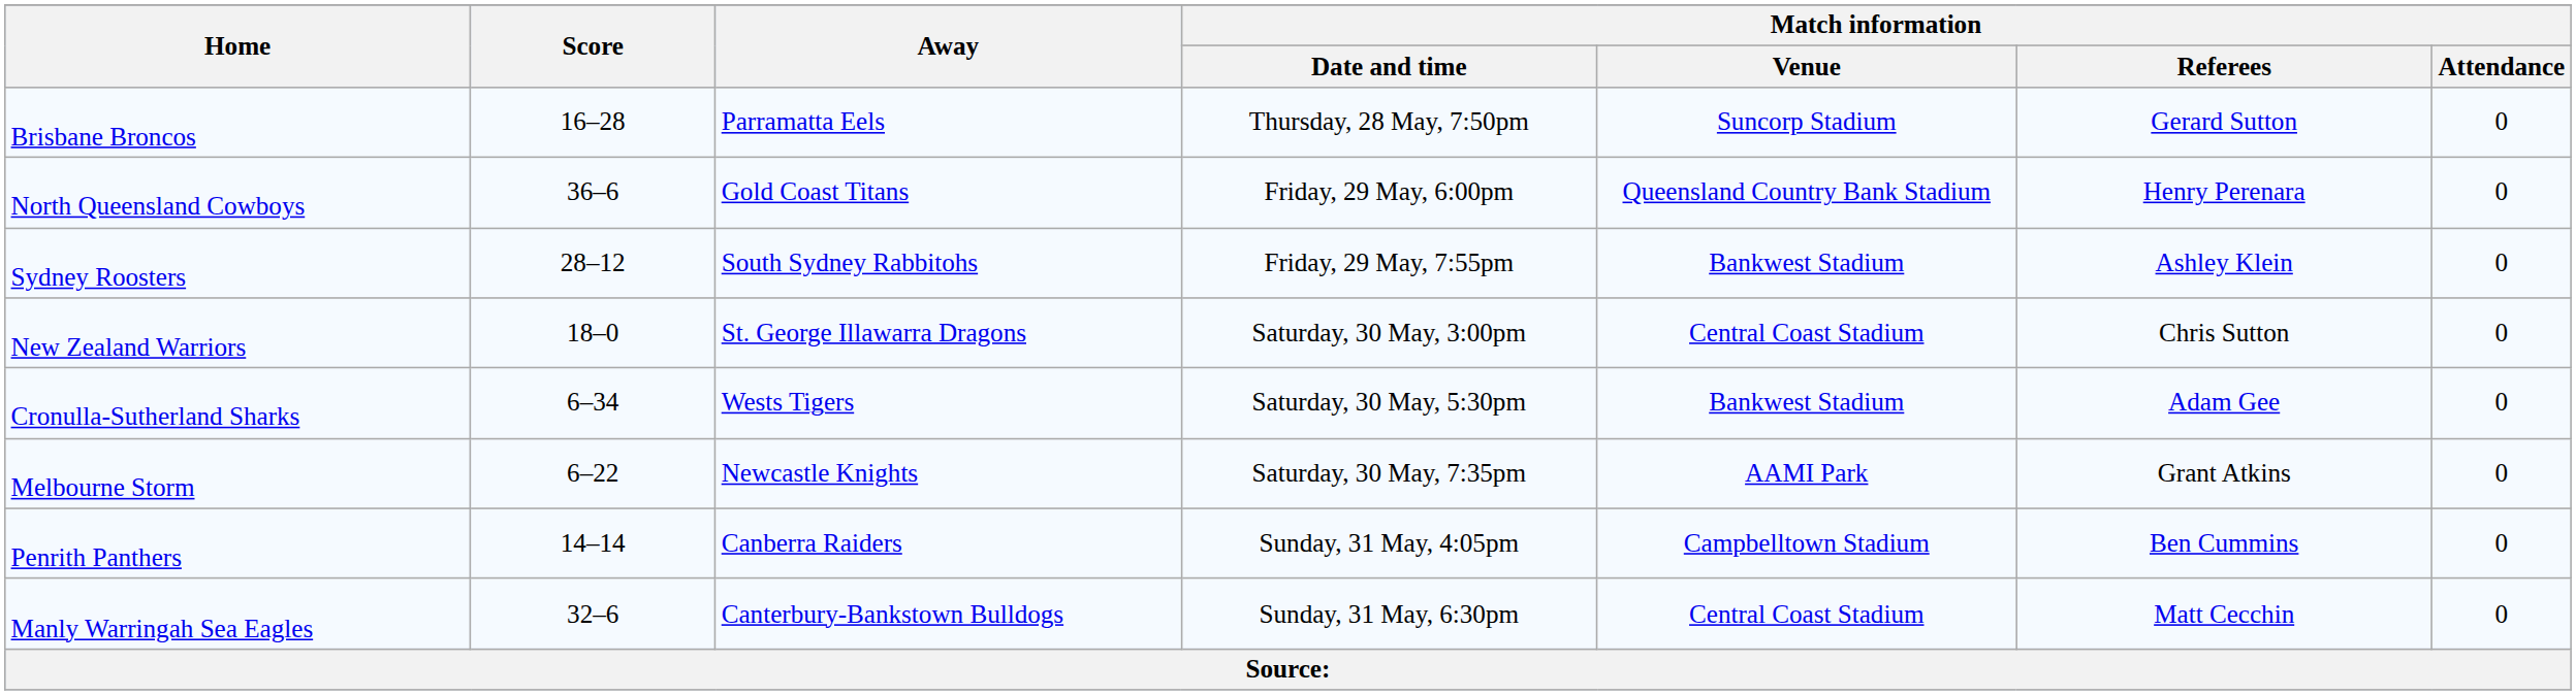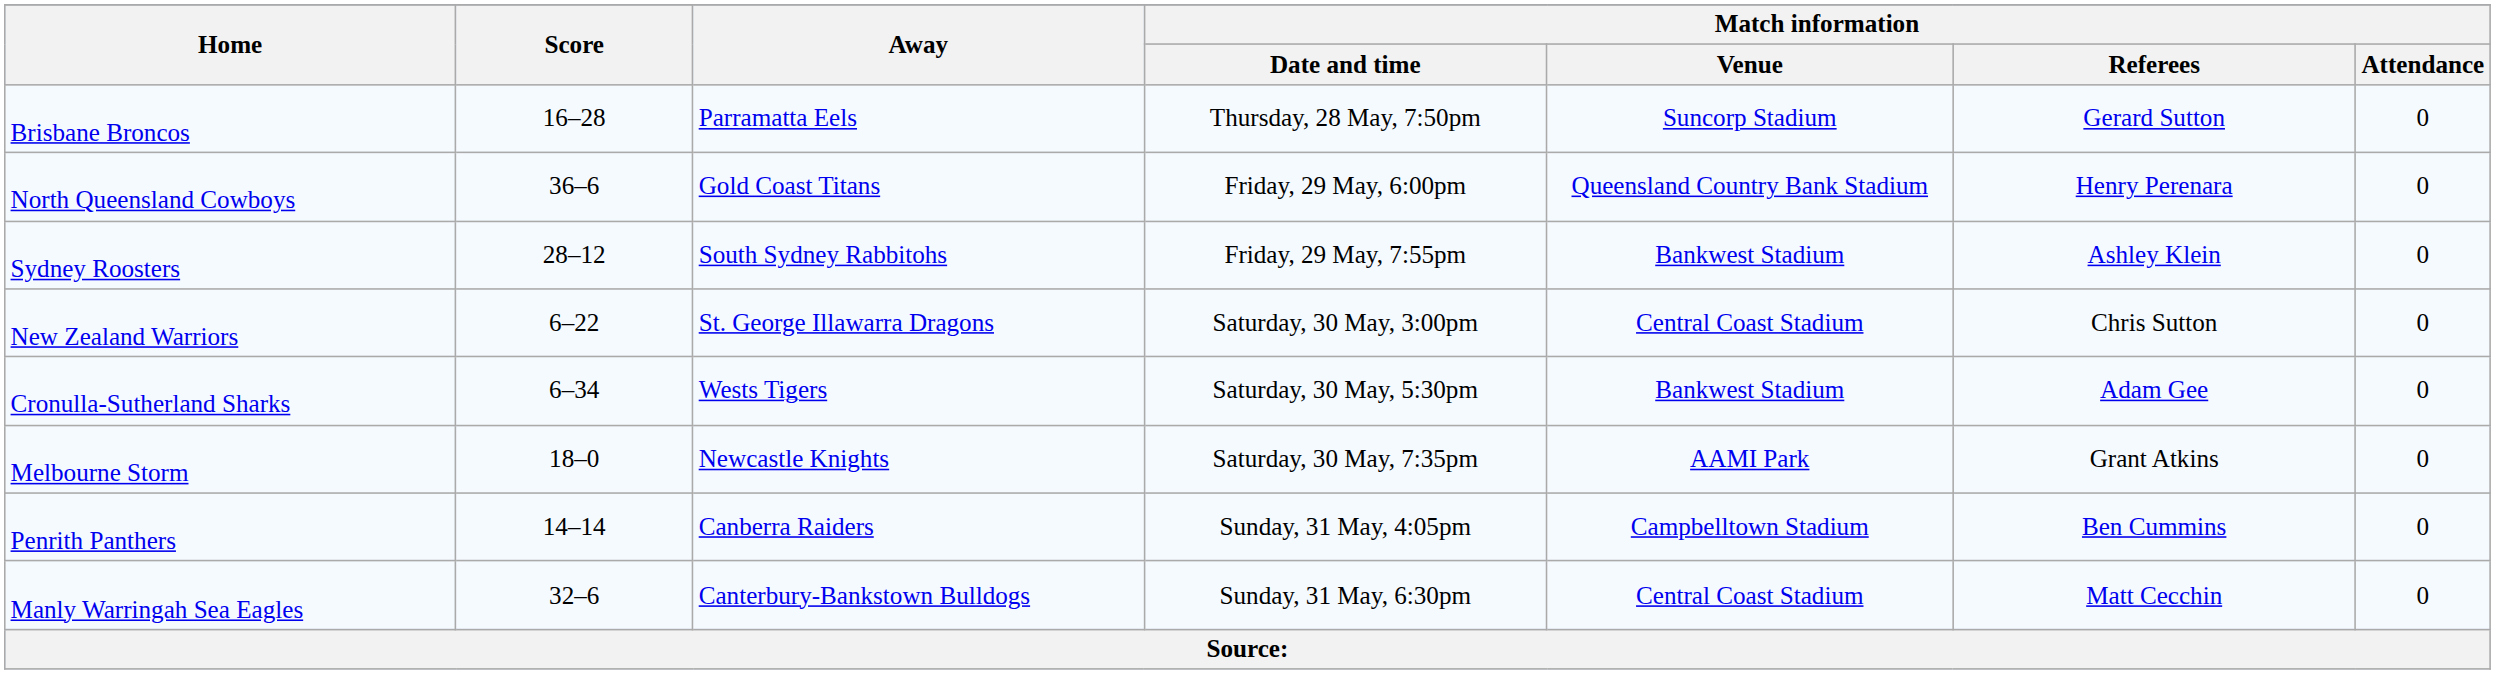New Zealand Warriors | Score: 18–0 -> 6–22
Melbourne Storm | Score: 6–22 -> 18–0
